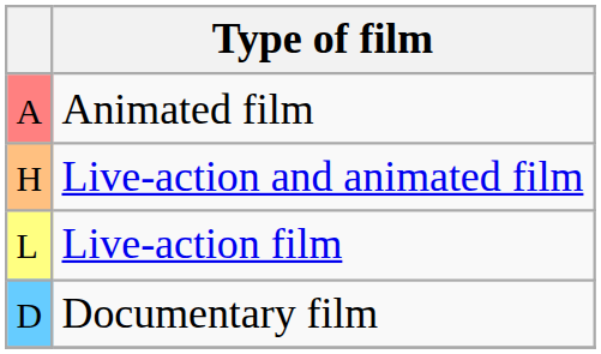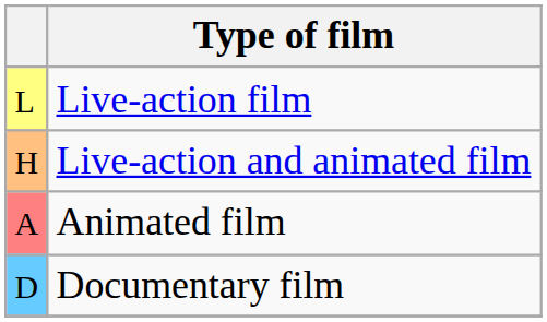rows swapped: Animated film <-> Live-action film
